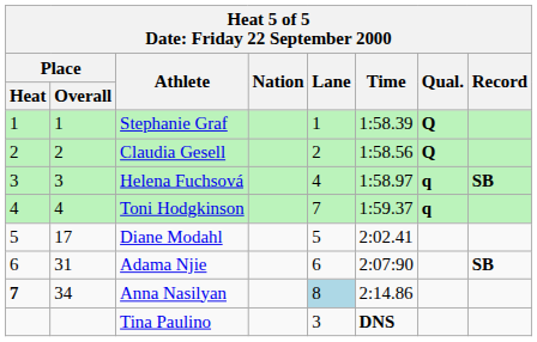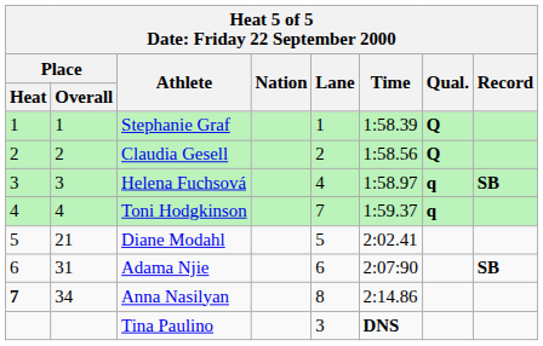Diane Modahl | Place / Overall: 17 -> 21
Anna Nasilyan | Lane: lightblue background -> no background
